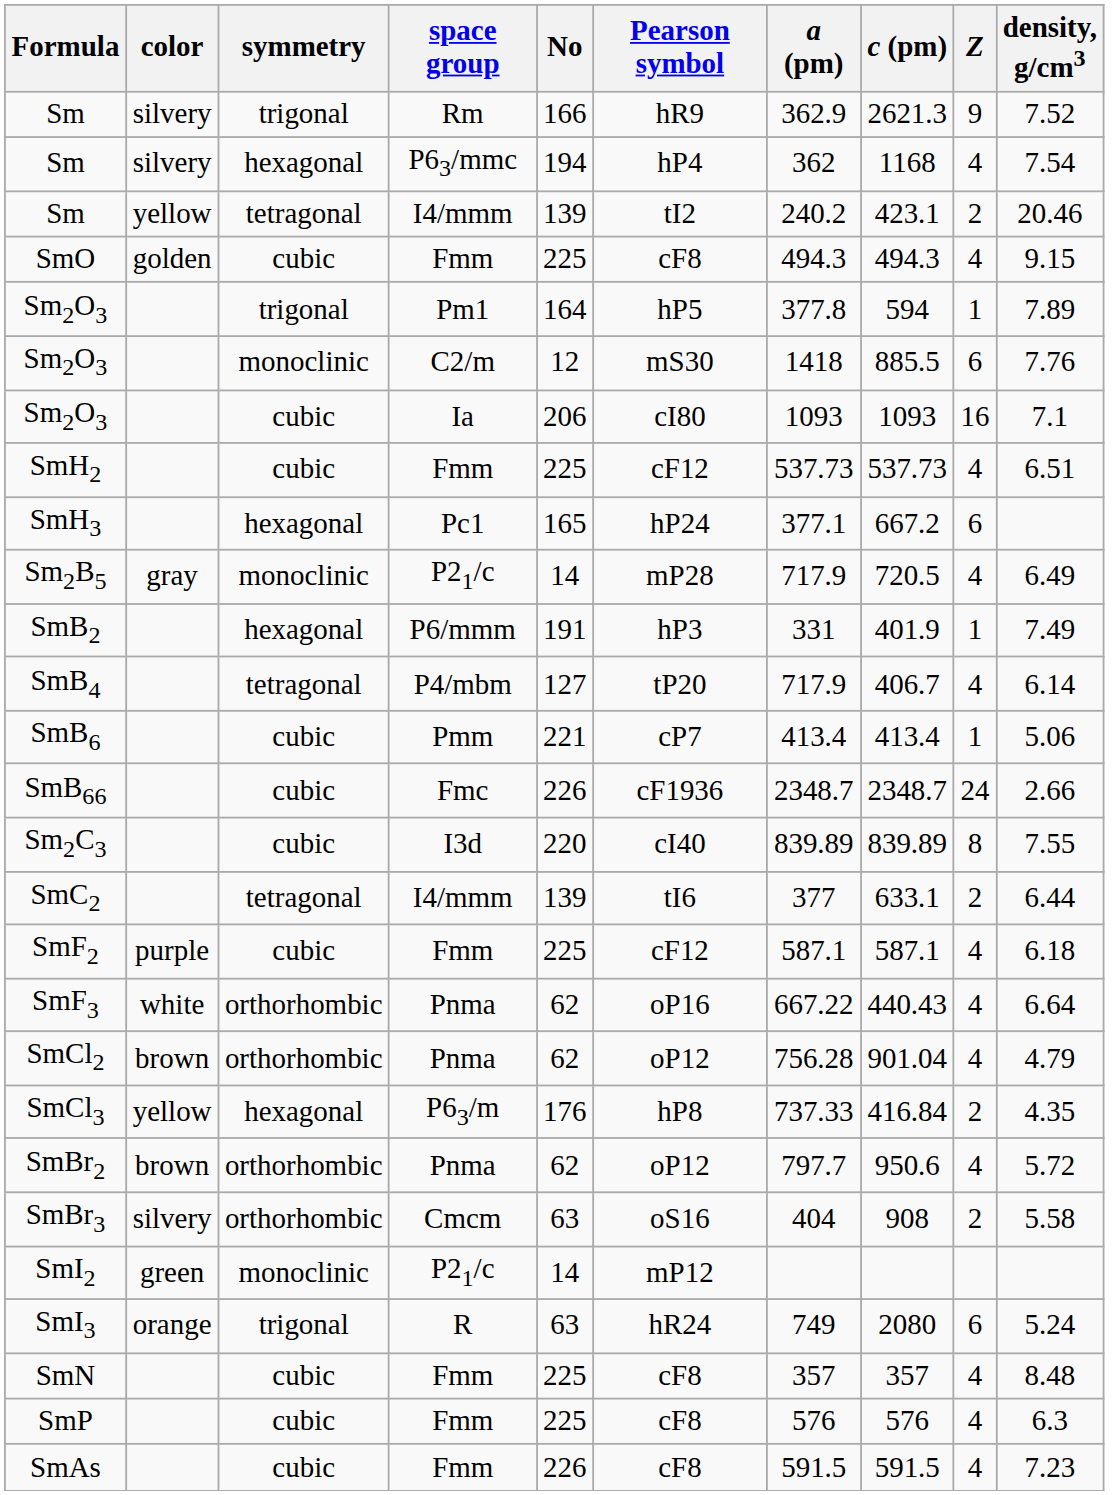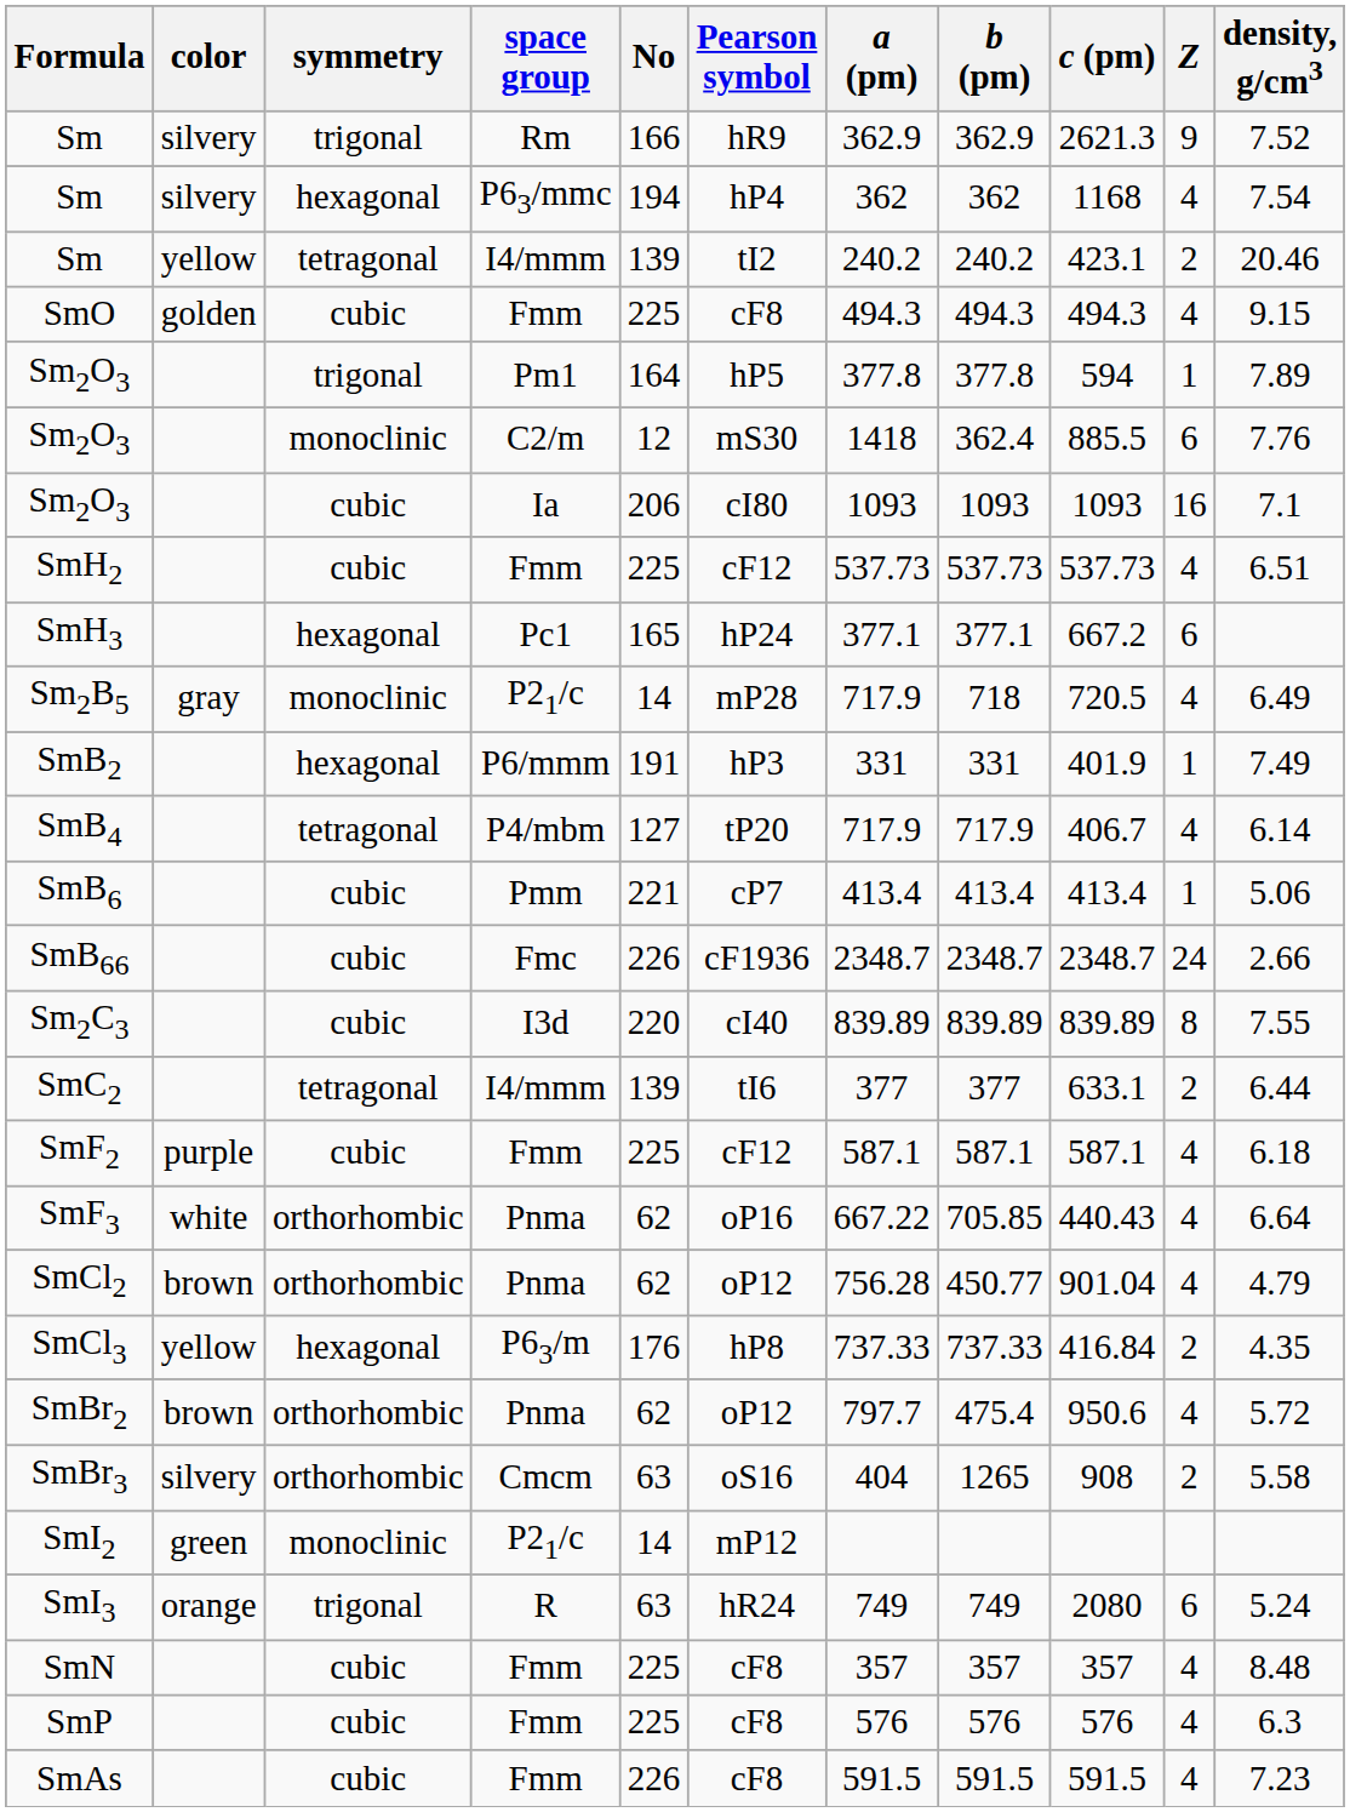+ column: b (pm) | 362.9 | 362 | 240.2 | 494.3 | 377.8 | 362.4 | 1093 | 537.73 | 377.1 | 718 | 331 | 717.9 | 413.4 | 2348.7 | 839.89 | 377 | 587.1 | 705.85 | 450.77 | 737.33 | 475.4 | 1265 | 749 | 357 | 576 | 591.5
